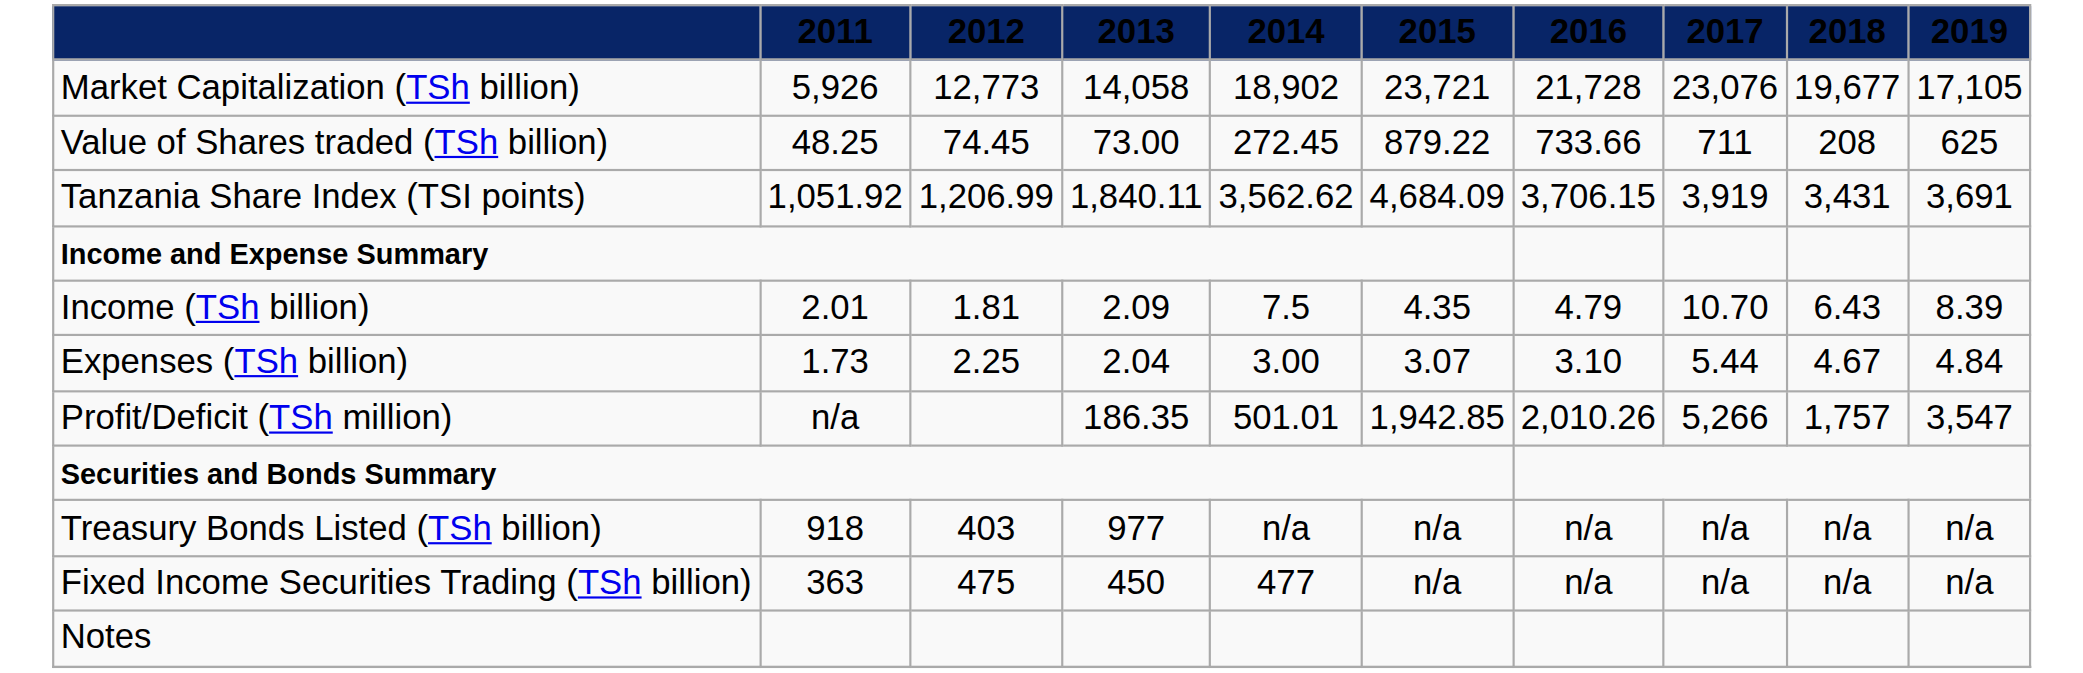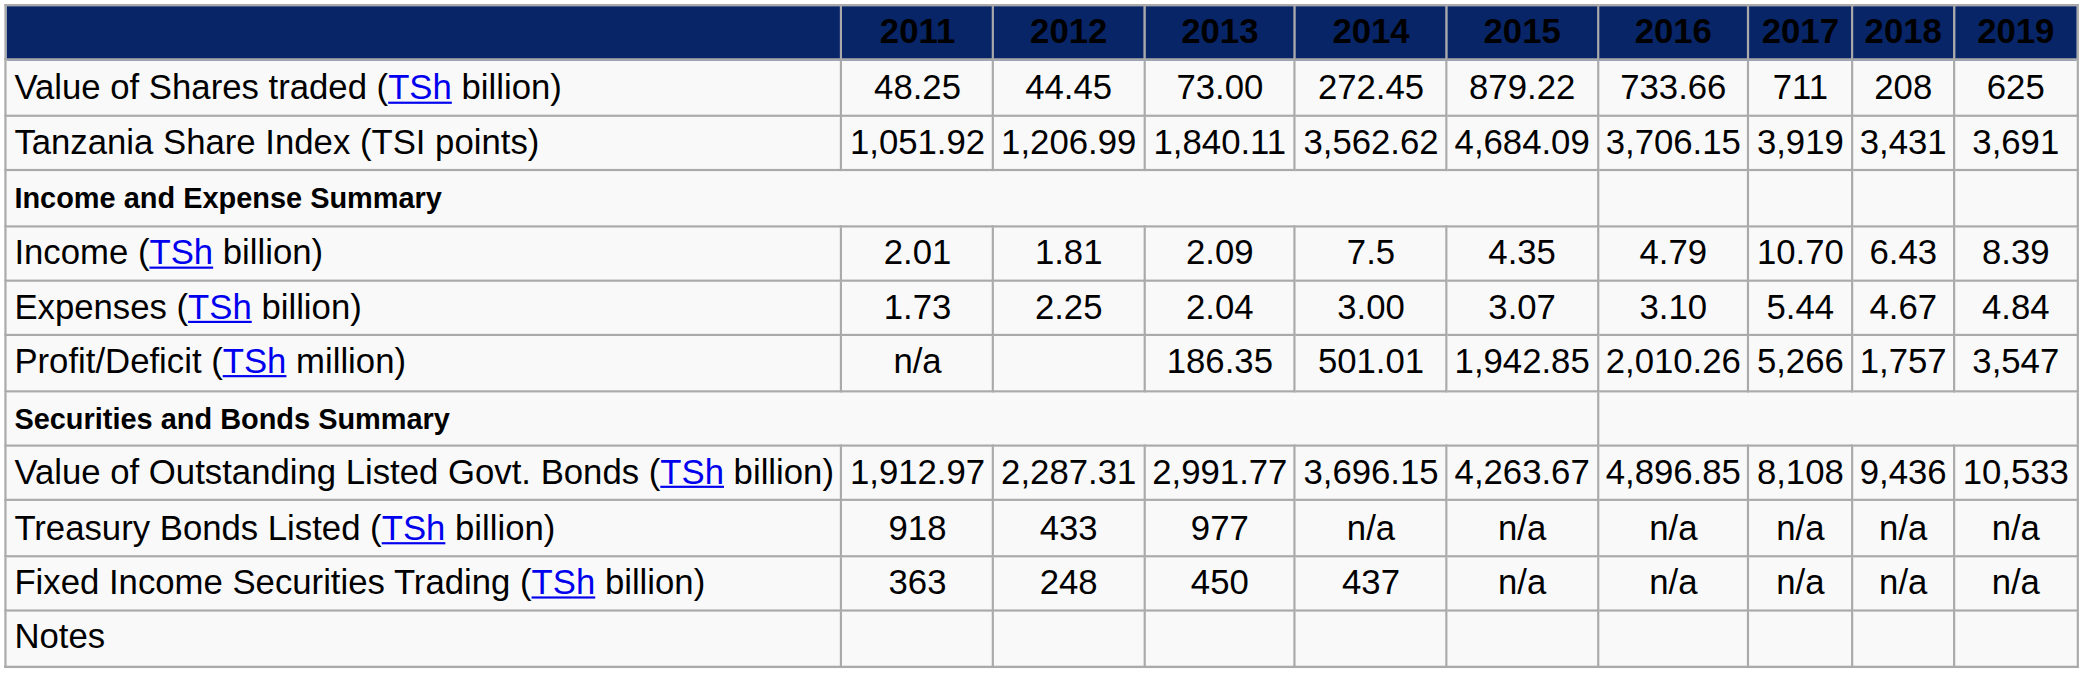- row: Market Capitalization (TSh billion) | 5,926 | 12,773 | 14,058 | 18,902 | 23,721 | 21,728 | 23,076 | 19,677 | 17,105
Value of Shares traded (TSh billion) | 2012: 74.45 -> 44.45
+ row: Value of Outstanding Listed Govt. Bonds (TSh billion) | 1,912.97 | 2,287.31 | 2,991.77 | 3,696.15 | 4,263.67 | 4,896.85 | 8,108 | 9,436 | 10,533
Treasury Bonds Listed (TSh billion) | 2012: 403 -> 433
Fixed Income Securities Trading (TSh billion) | 2012: 475 -> 248
Fixed Income Securities Trading (TSh billion) | 2014: 477 -> 437
